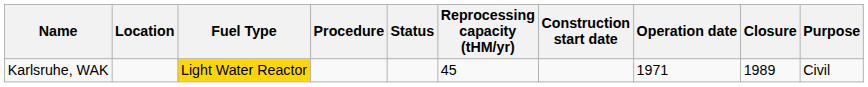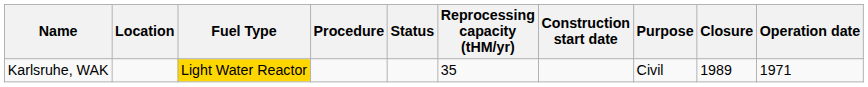columns swapped: Operation date <-> Purpose
Karlsruhe, WAK | Reprocessing capacity (tHM/yr): 45 -> 35
